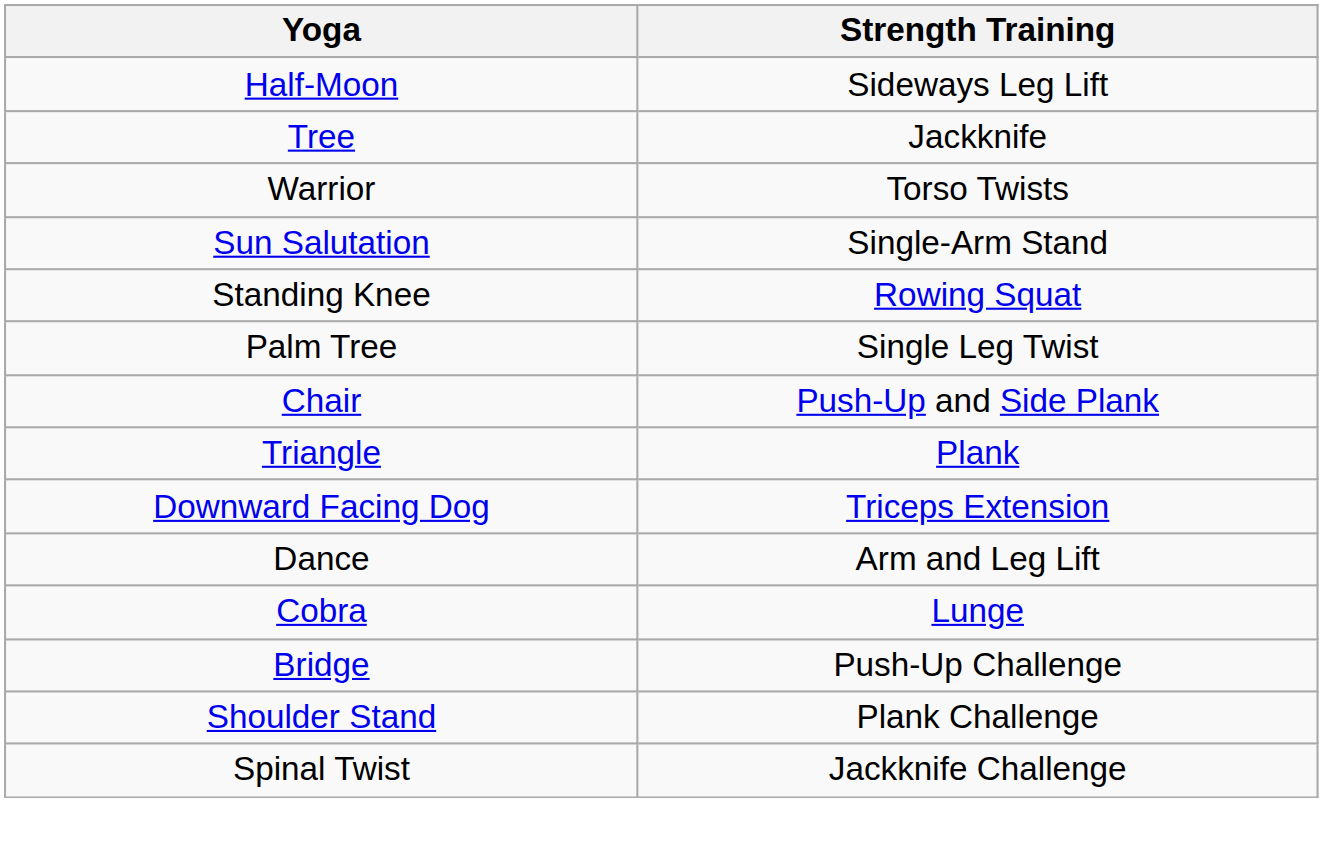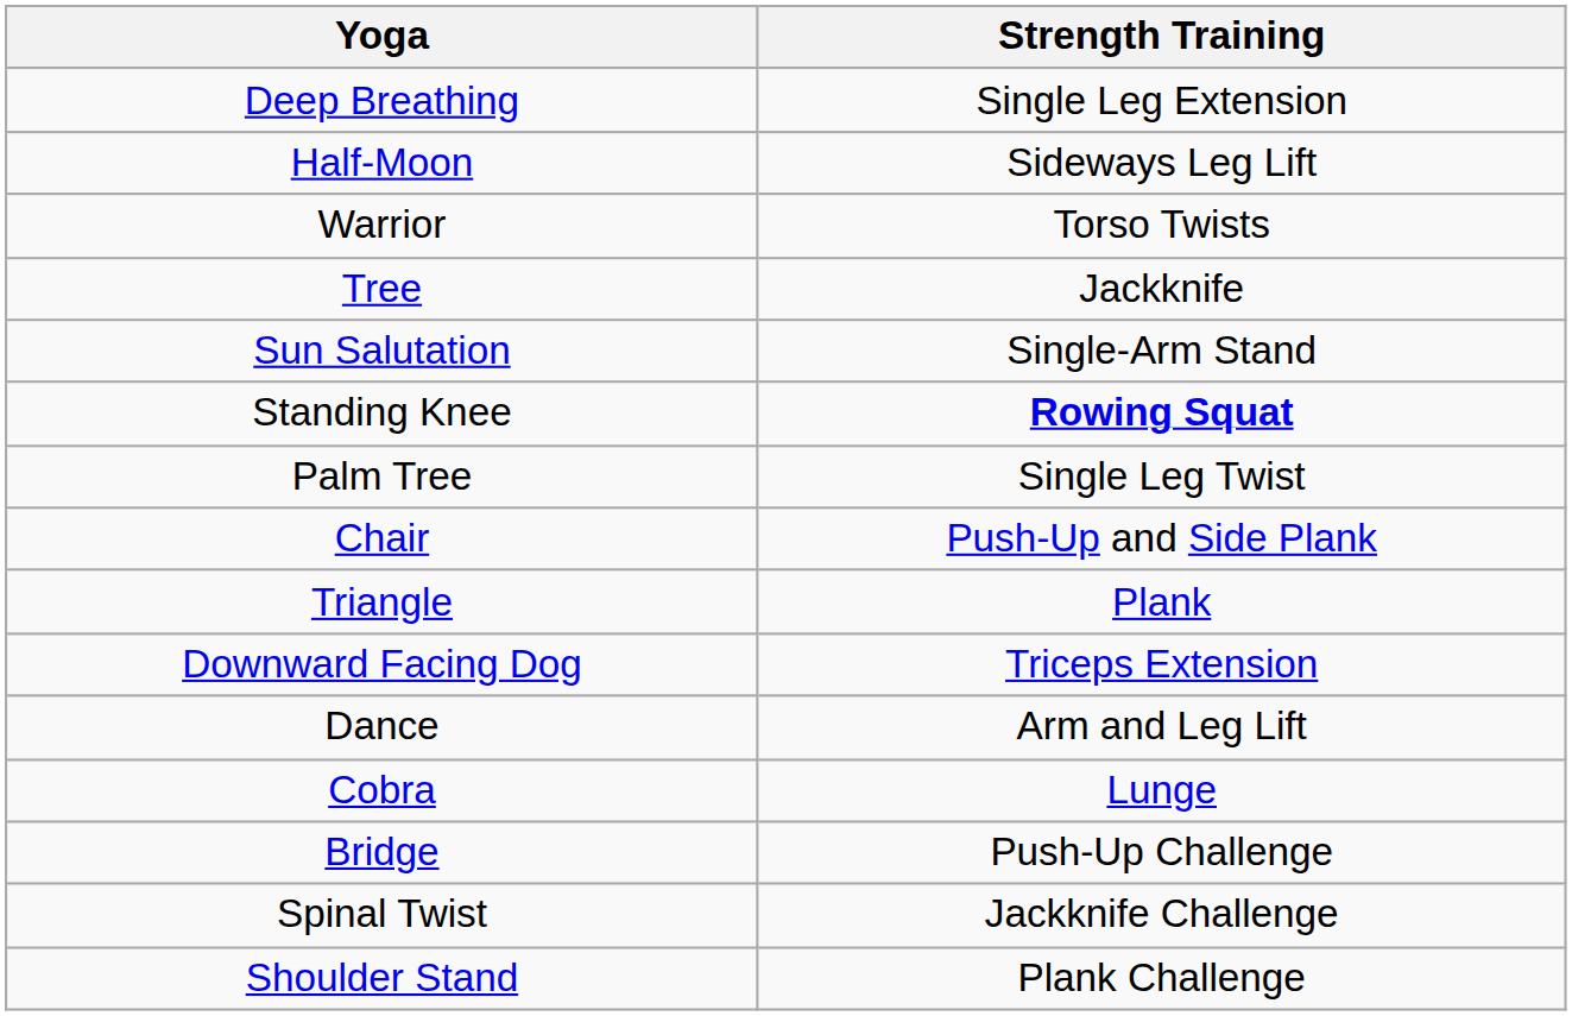+ row: Deep Breathing | Single Leg Extension
rows swapped: Warrior <-> Tree
Standing Knee | Strength Training: normal -> bold
rows swapped: Spinal Twist <-> Shoulder Stand
